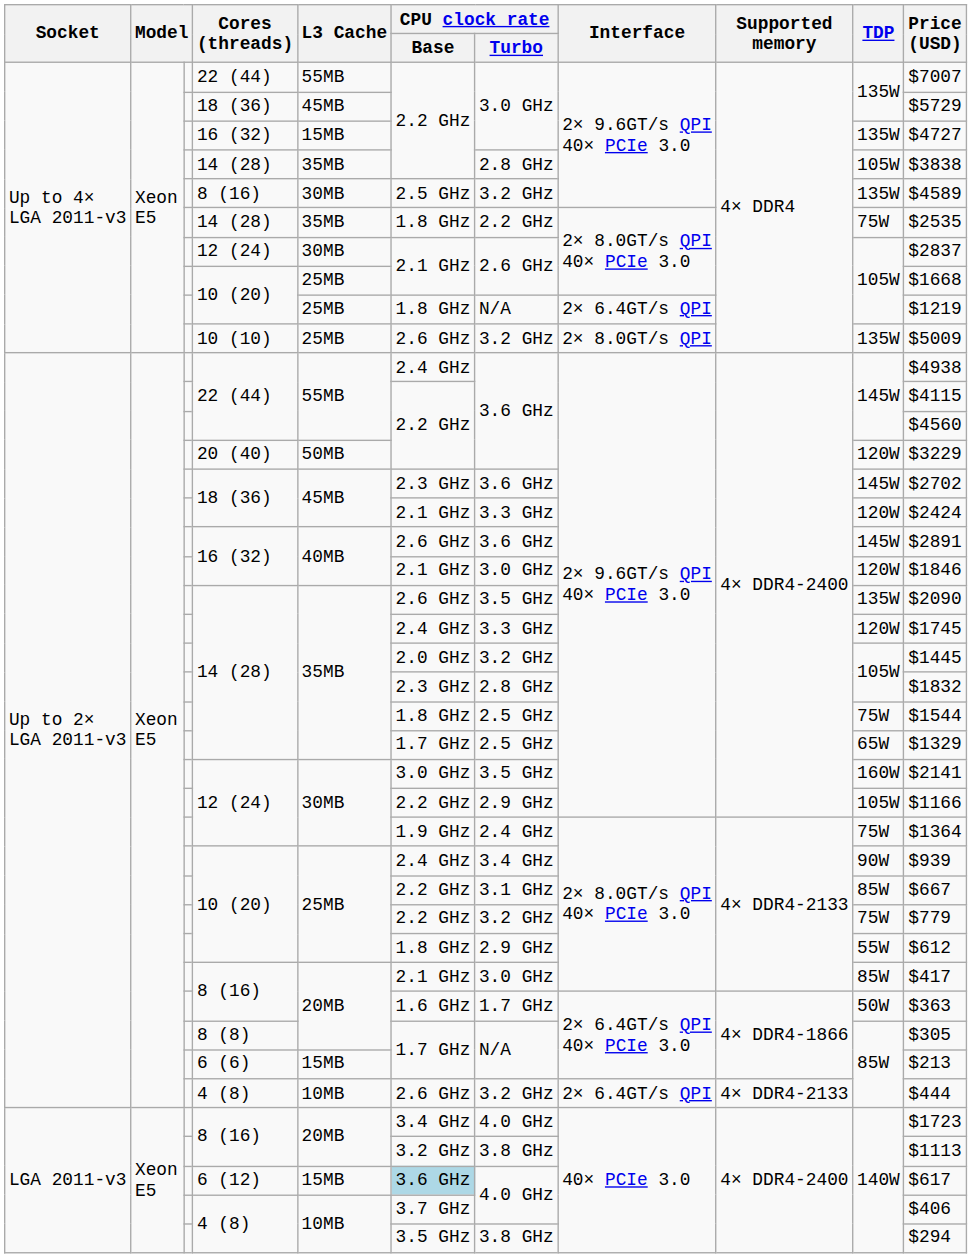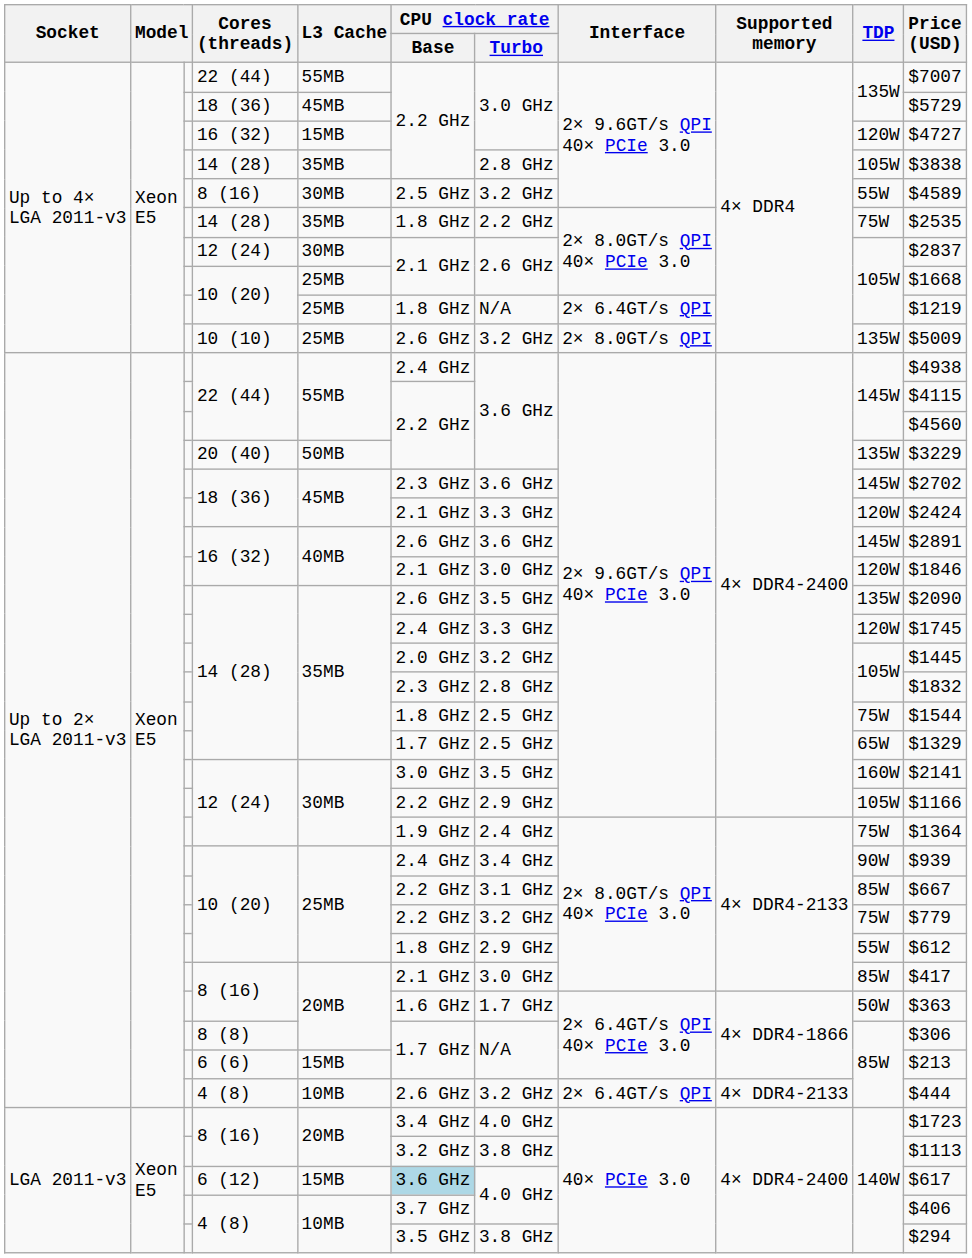Up to 4× LGA 2011-v3 / 16 (32) | TDP: 135W -> 120W
Up to 4× LGA 2011-v3 / 8 (16) | TDP: 135W -> 55W
20 (40) | TDP: 120W -> 135W
8 (8) | Price (USD): $305 -> $306
